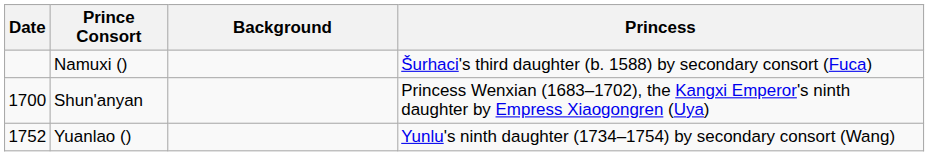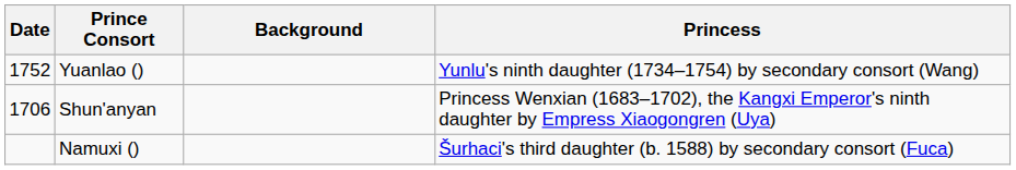rows swapped: Namuxi () <-> Yuanlao ()
Shun'anyan | Date: 1700 -> 1706
